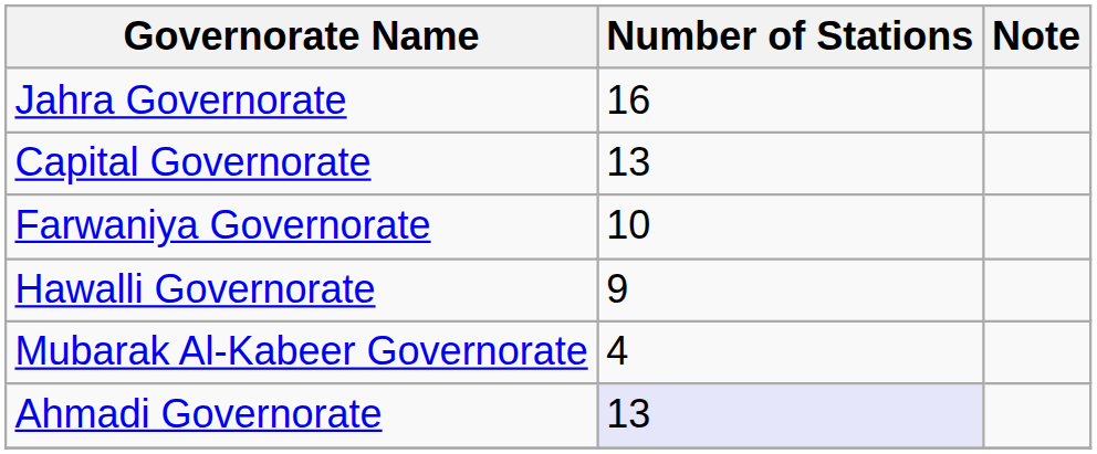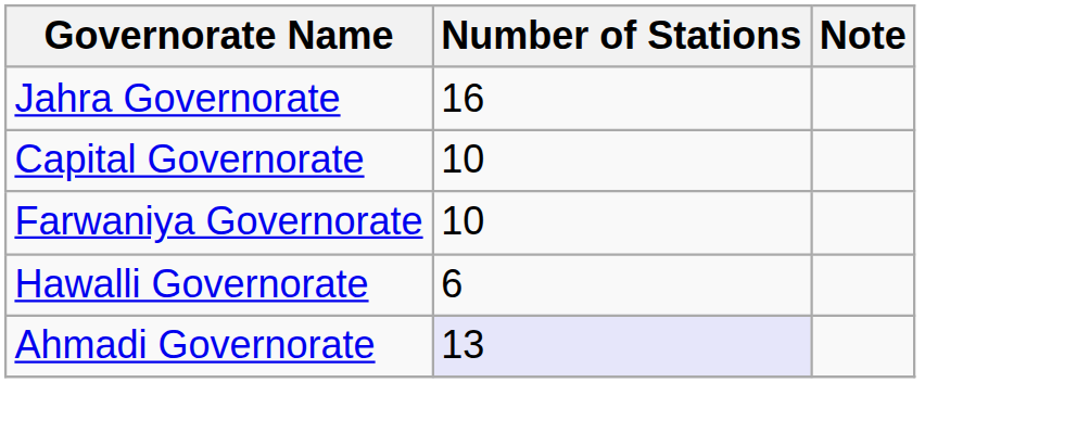Capital Governorate | Number of Stations: 13 -> 10
Hawalli Governorate | Number of Stations: 9 -> 6
- row: Mubarak Al-Kabeer Governorate | 4
